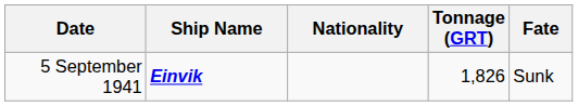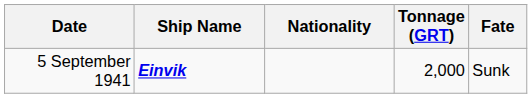5 September 1941 | Tonnage (GRT): 1,826 -> 2,000
